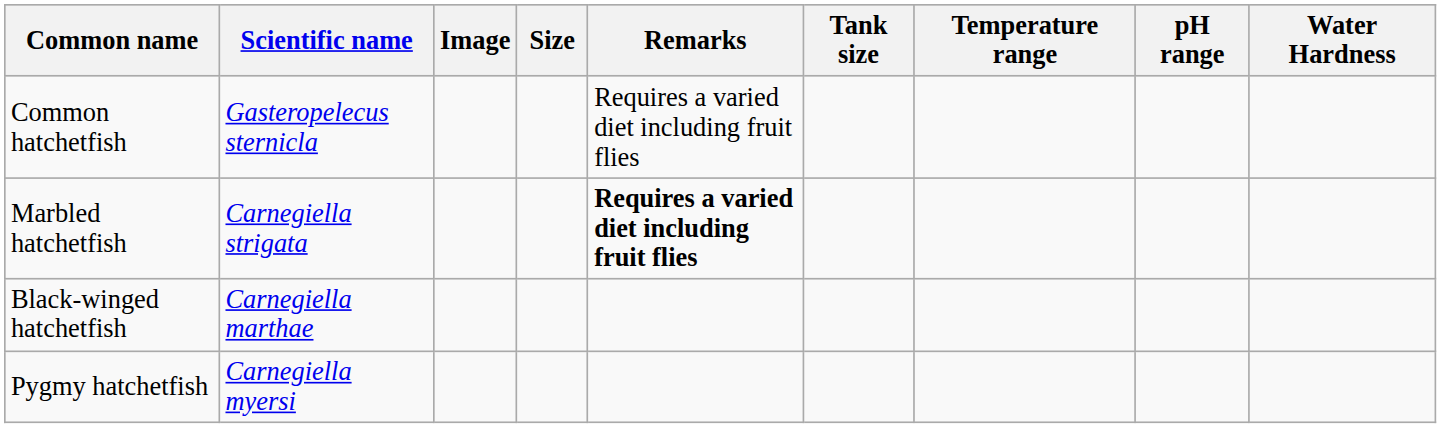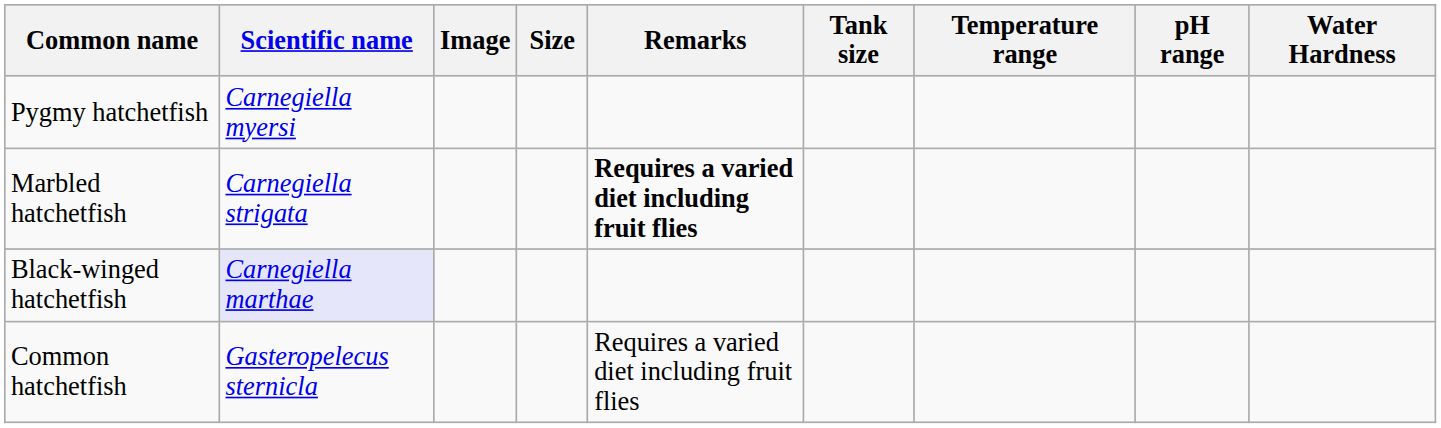rows swapped: Common hatchetfish <-> Pygmy hatchetfish
Black-winged hatchetfish | Scientific name: no background -> lavender background
